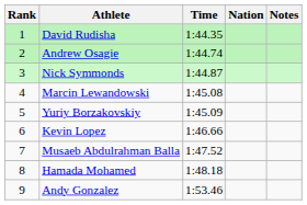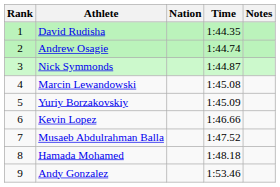columns swapped: Nation <-> Time
